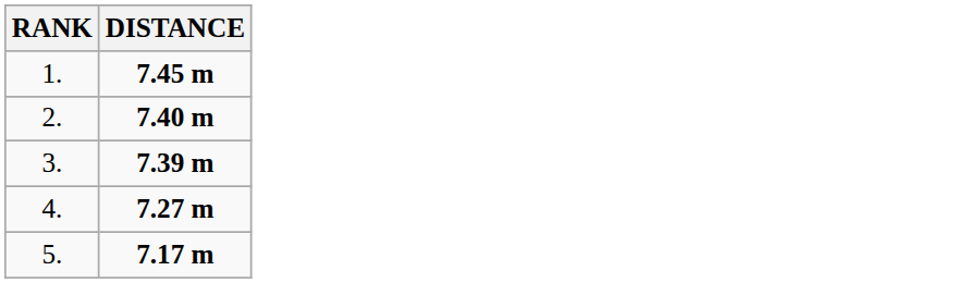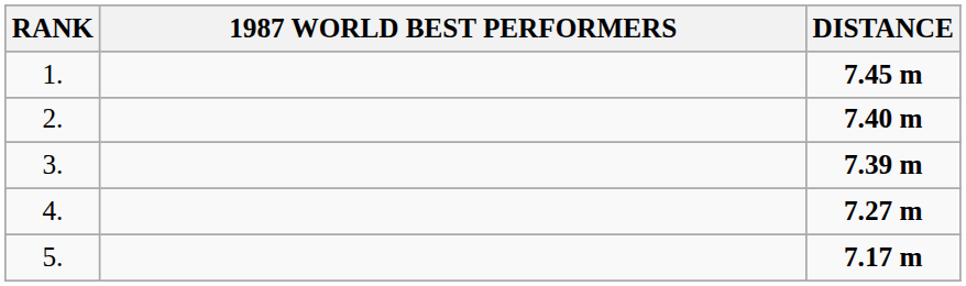+ column: 1987 WORLD BEST PERFORMERS
